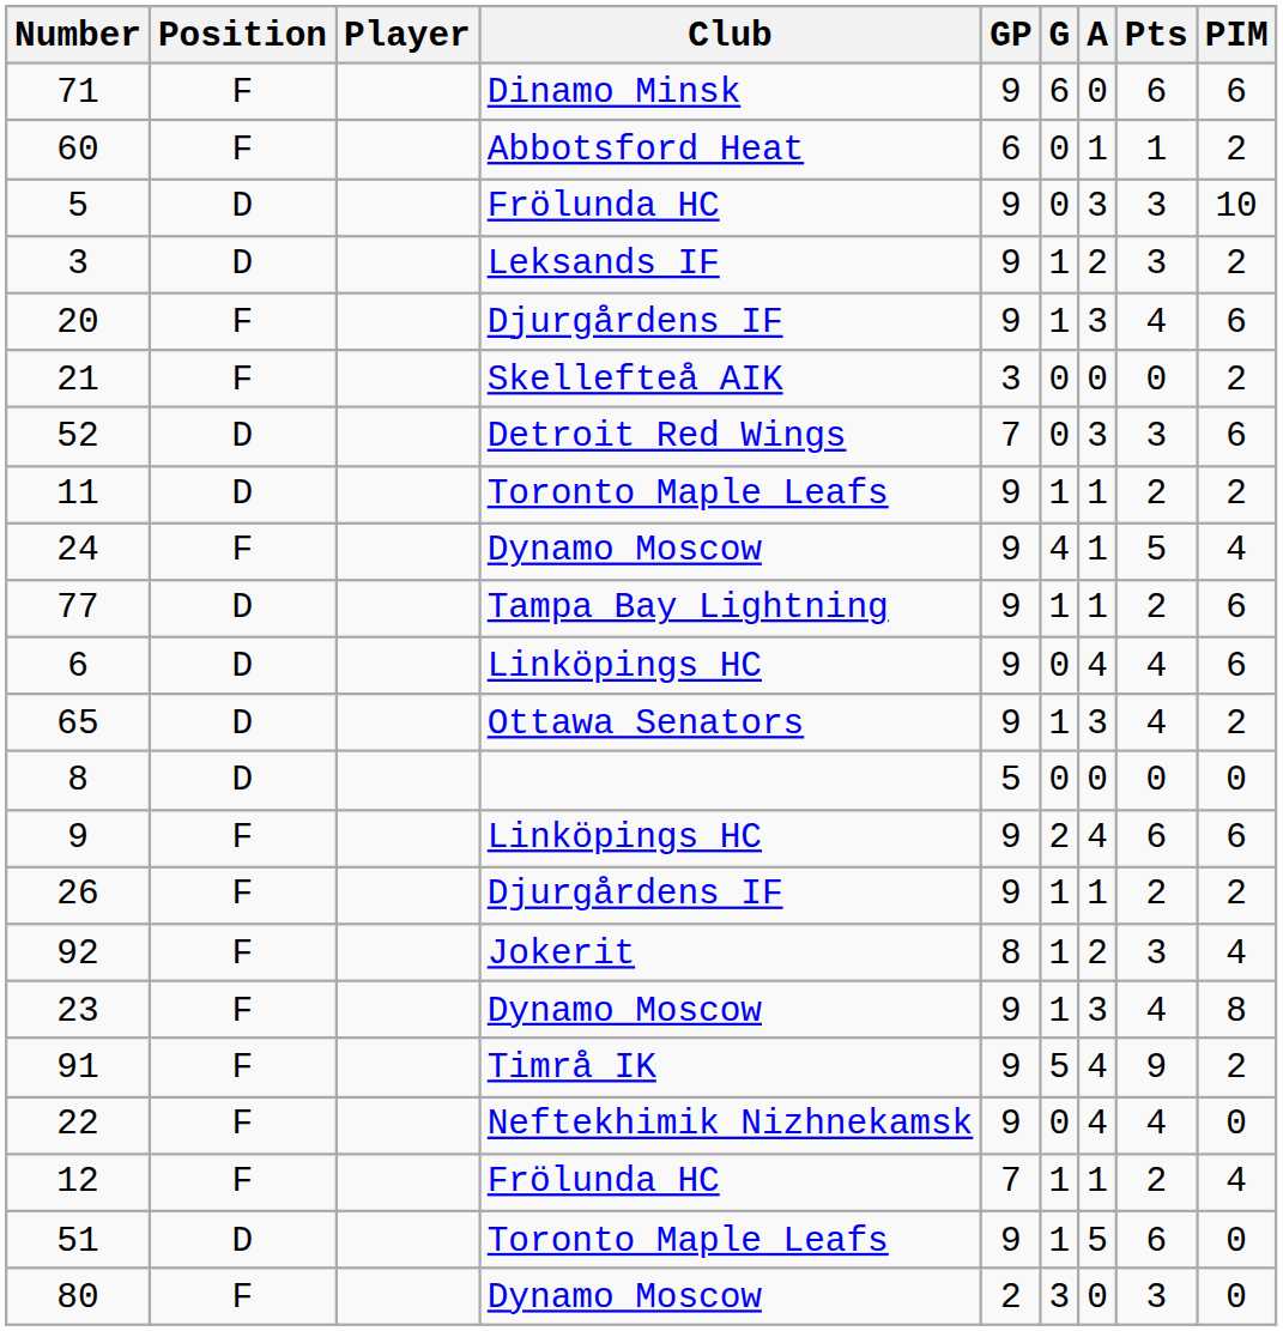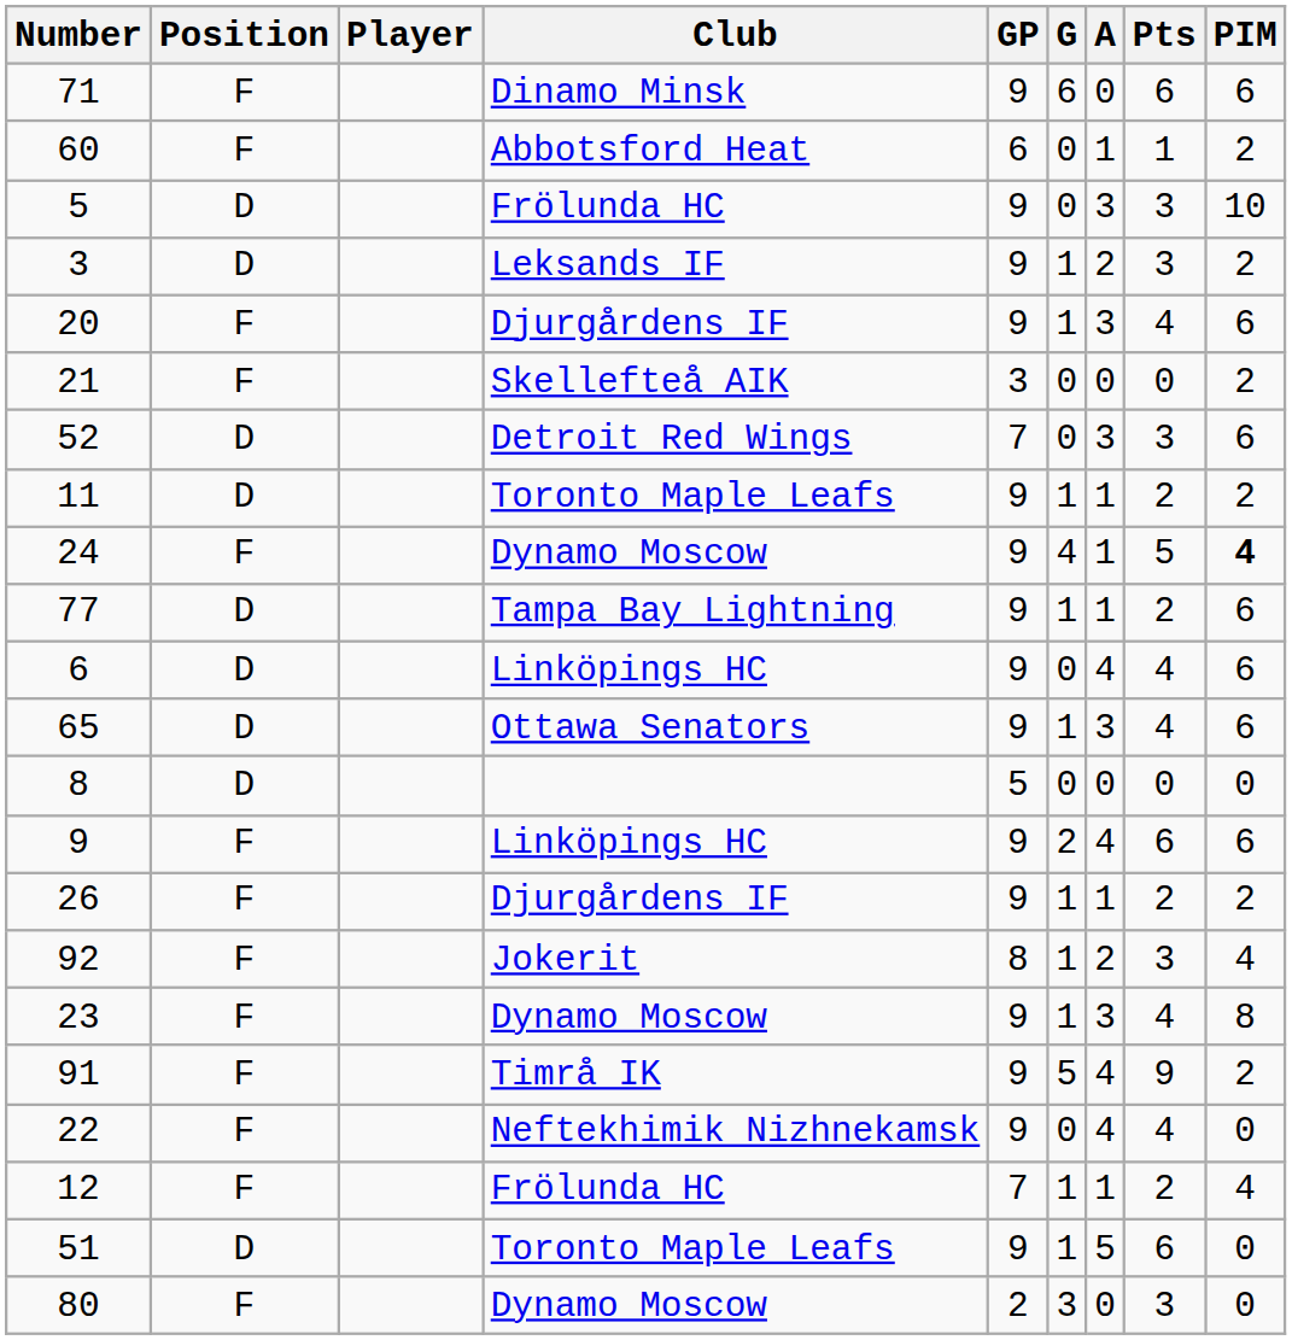24 | PIM: normal -> bold
65 | PIM: 2 -> 6
